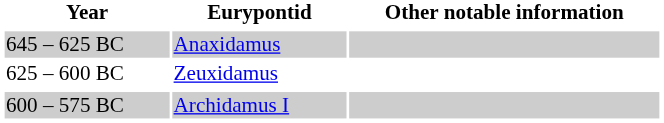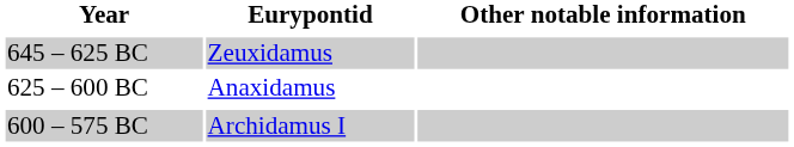645 – 625 BC | Eurypontid: Anaxidamus -> Zeuxidamus
625 – 600 BC | Eurypontid: Zeuxidamus -> Anaxidamus
